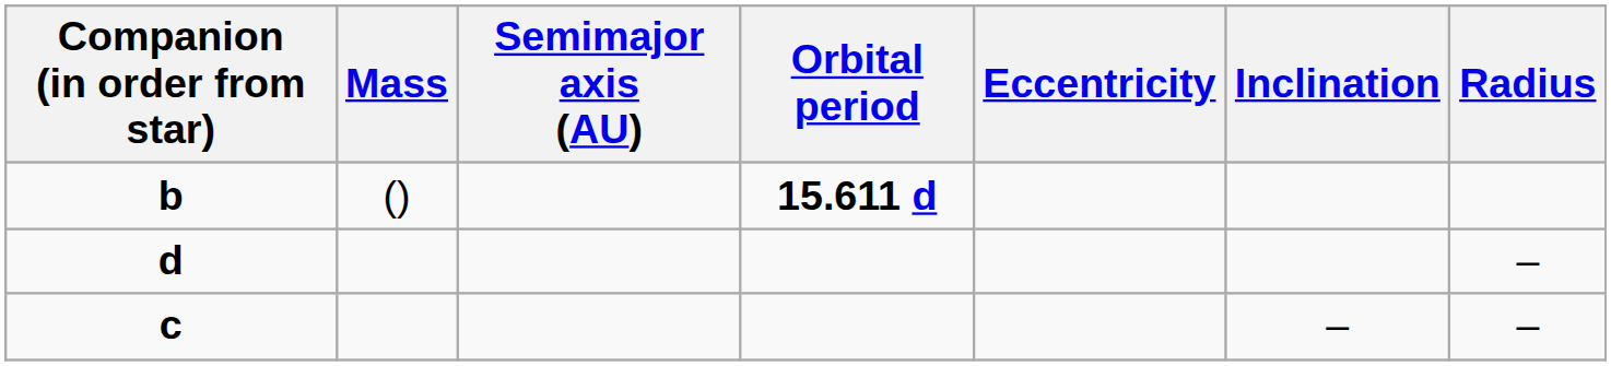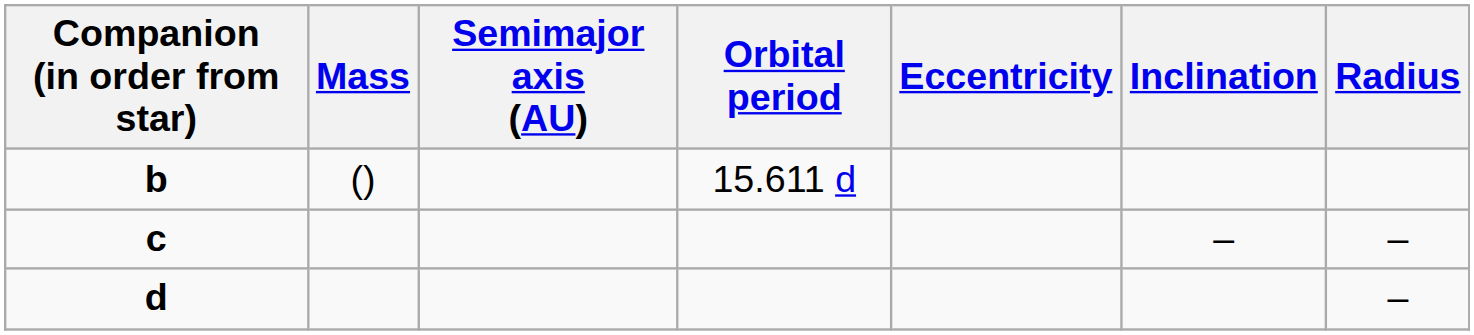b | Orbital period: bold -> normal
rows swapped: c <-> d
